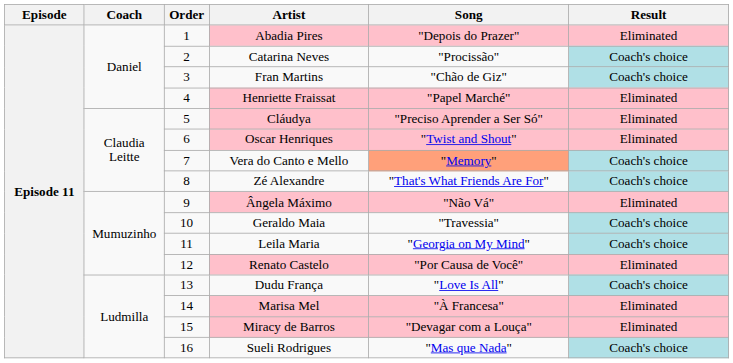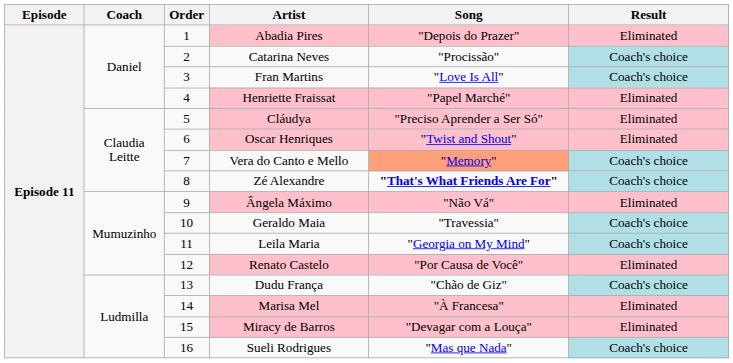Fran Martins | Song: "Chão de Giz" -> "Love Is All"
Zé Alexandre | Song: normal -> bold
Dudu França | Song: "Love Is All" -> "Chão de Giz"
